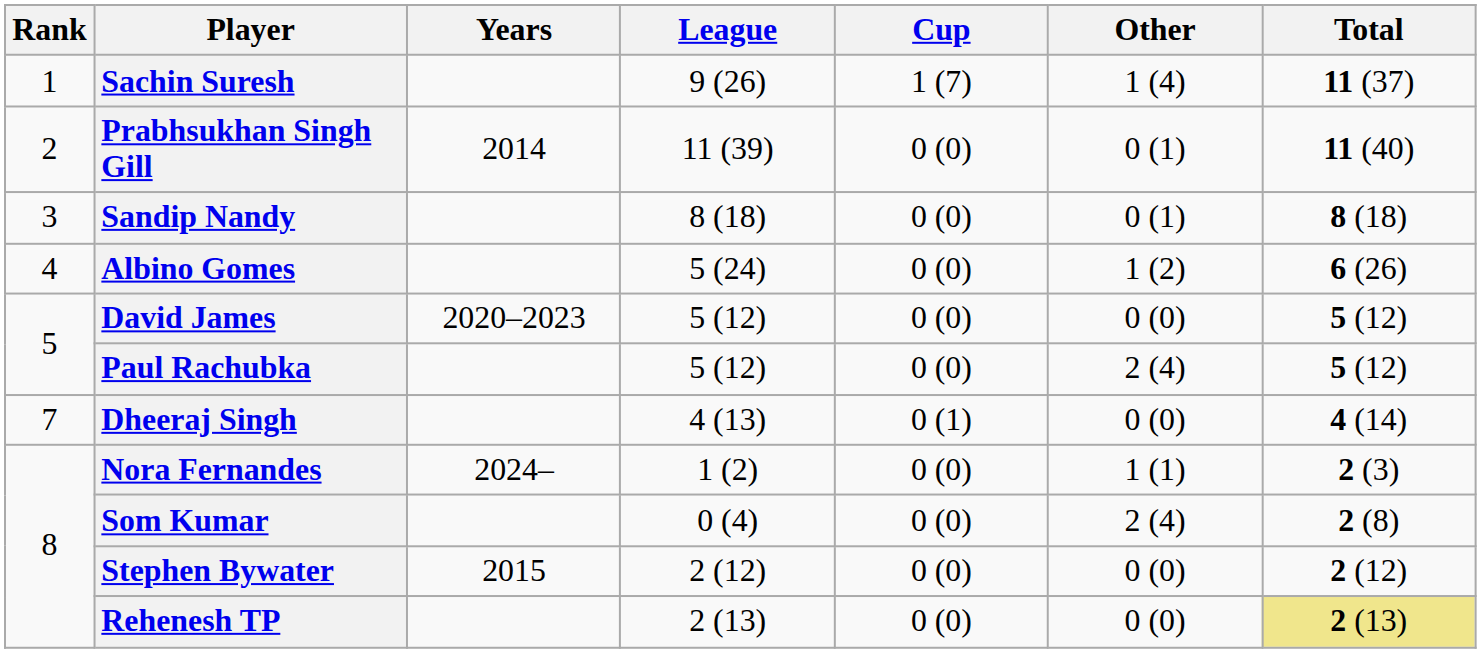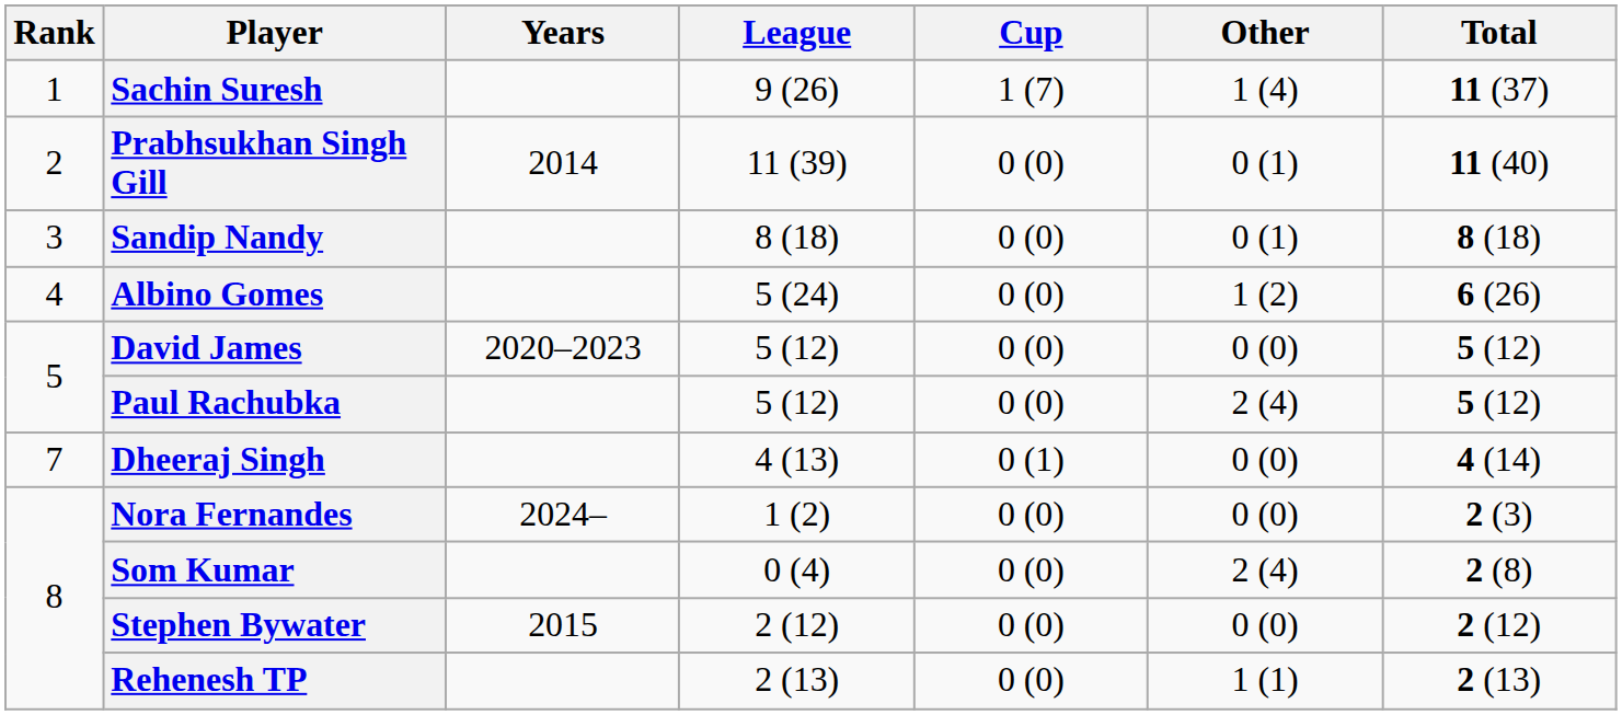Nora Fernandes | Other: 1 (1) -> 0 (0)
Rehenesh TP | Other: 0 (0) -> 1 (1)
Rehenesh TP | Total: khaki background -> no background
